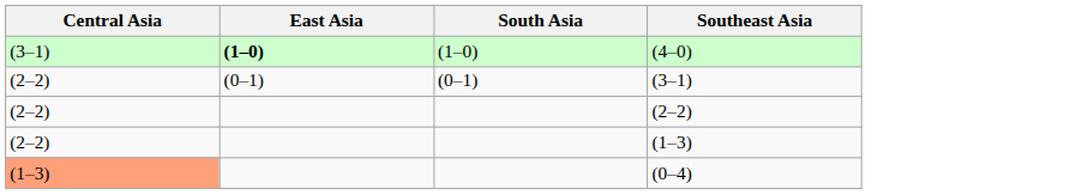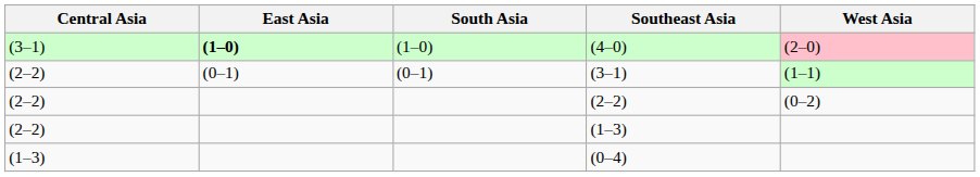+ column: West Asia | (2–0) | (1–1) | (0–2)
(0–4) | Central Asia: lightsalmon background -> no background
